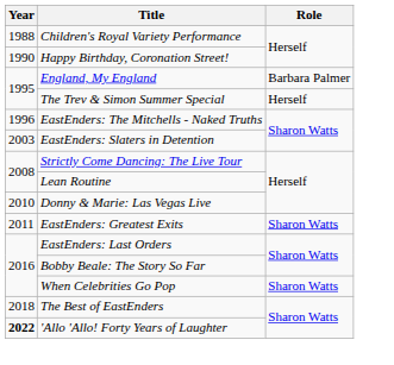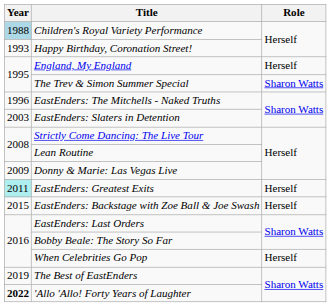Children's Royal Variety Performance | Year: no background -> lightblue background
Happy Birthday, Coronation Street! | Year: 1990 -> 1993
England, My England | Role: Barbara Palmer -> Herself
The Trev & Simon Summer Special | Role: Herself -> Sharon Watts
Donny & Marie: Las Vegas Live | Year: 2010 -> 2009
EastEnders: Greatest Exits | Year: no background -> paleturquoise background
EastEnders: Greatest Exits | Role: Sharon Watts -> Herself
+ row: 2015 | EastEnders: Backstage with Zoe Ball & Joe Swash | Herself
When Celebrities Go Pop | Role: Sharon Watts -> Herself
The Best of EastEnders | Year: 2018 -> 2019
